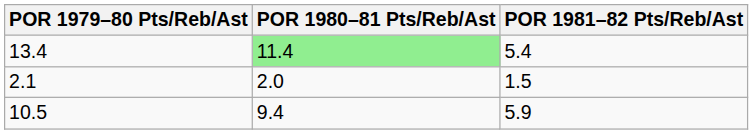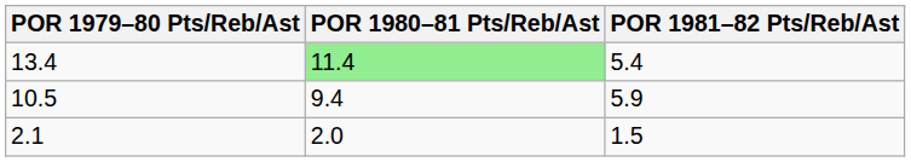rows swapped: 10.5 <-> 2.1
